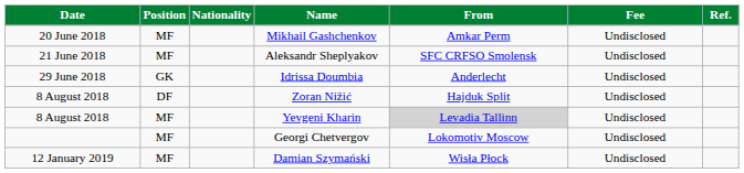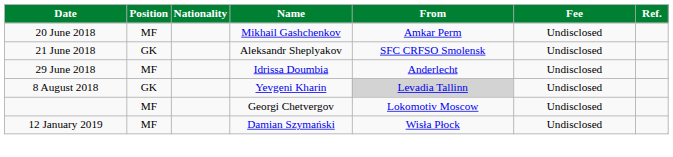Aleksandr Sheplyakov | Position: MF -> GK
Idrissa Doumbia | Position: GK -> MF
- row: 8 August 2018 | DF | Zoran Nižić | Hajduk Split | Undisclosed
Yevgeni Kharin | Position: MF -> GK
